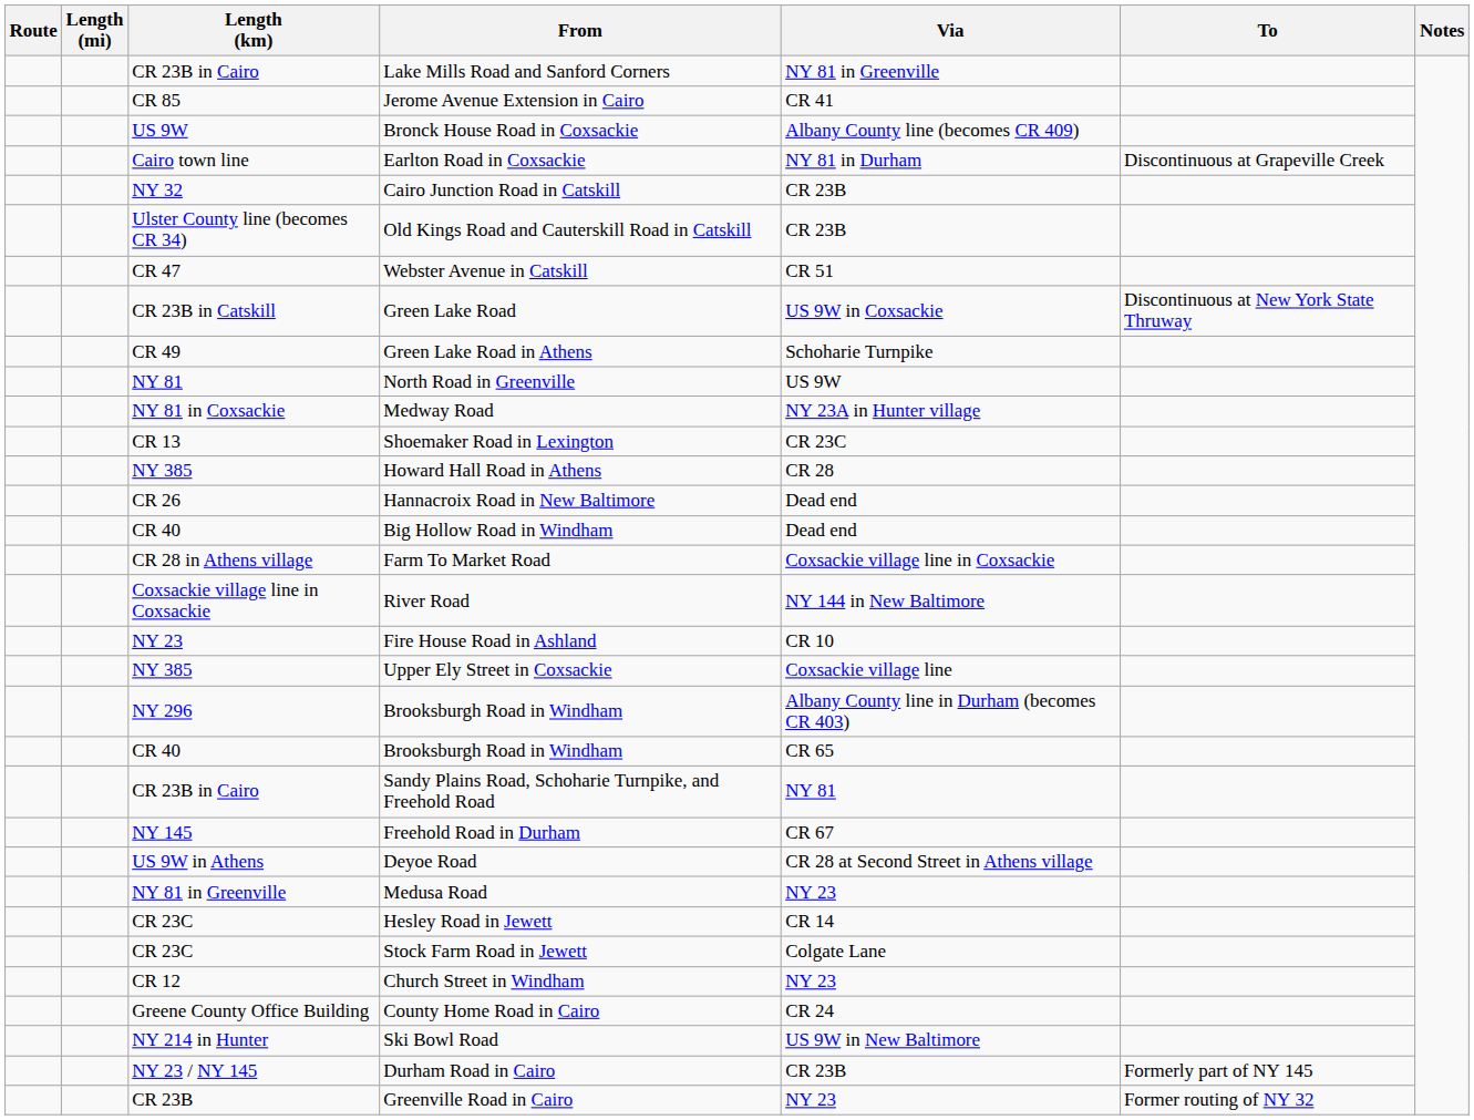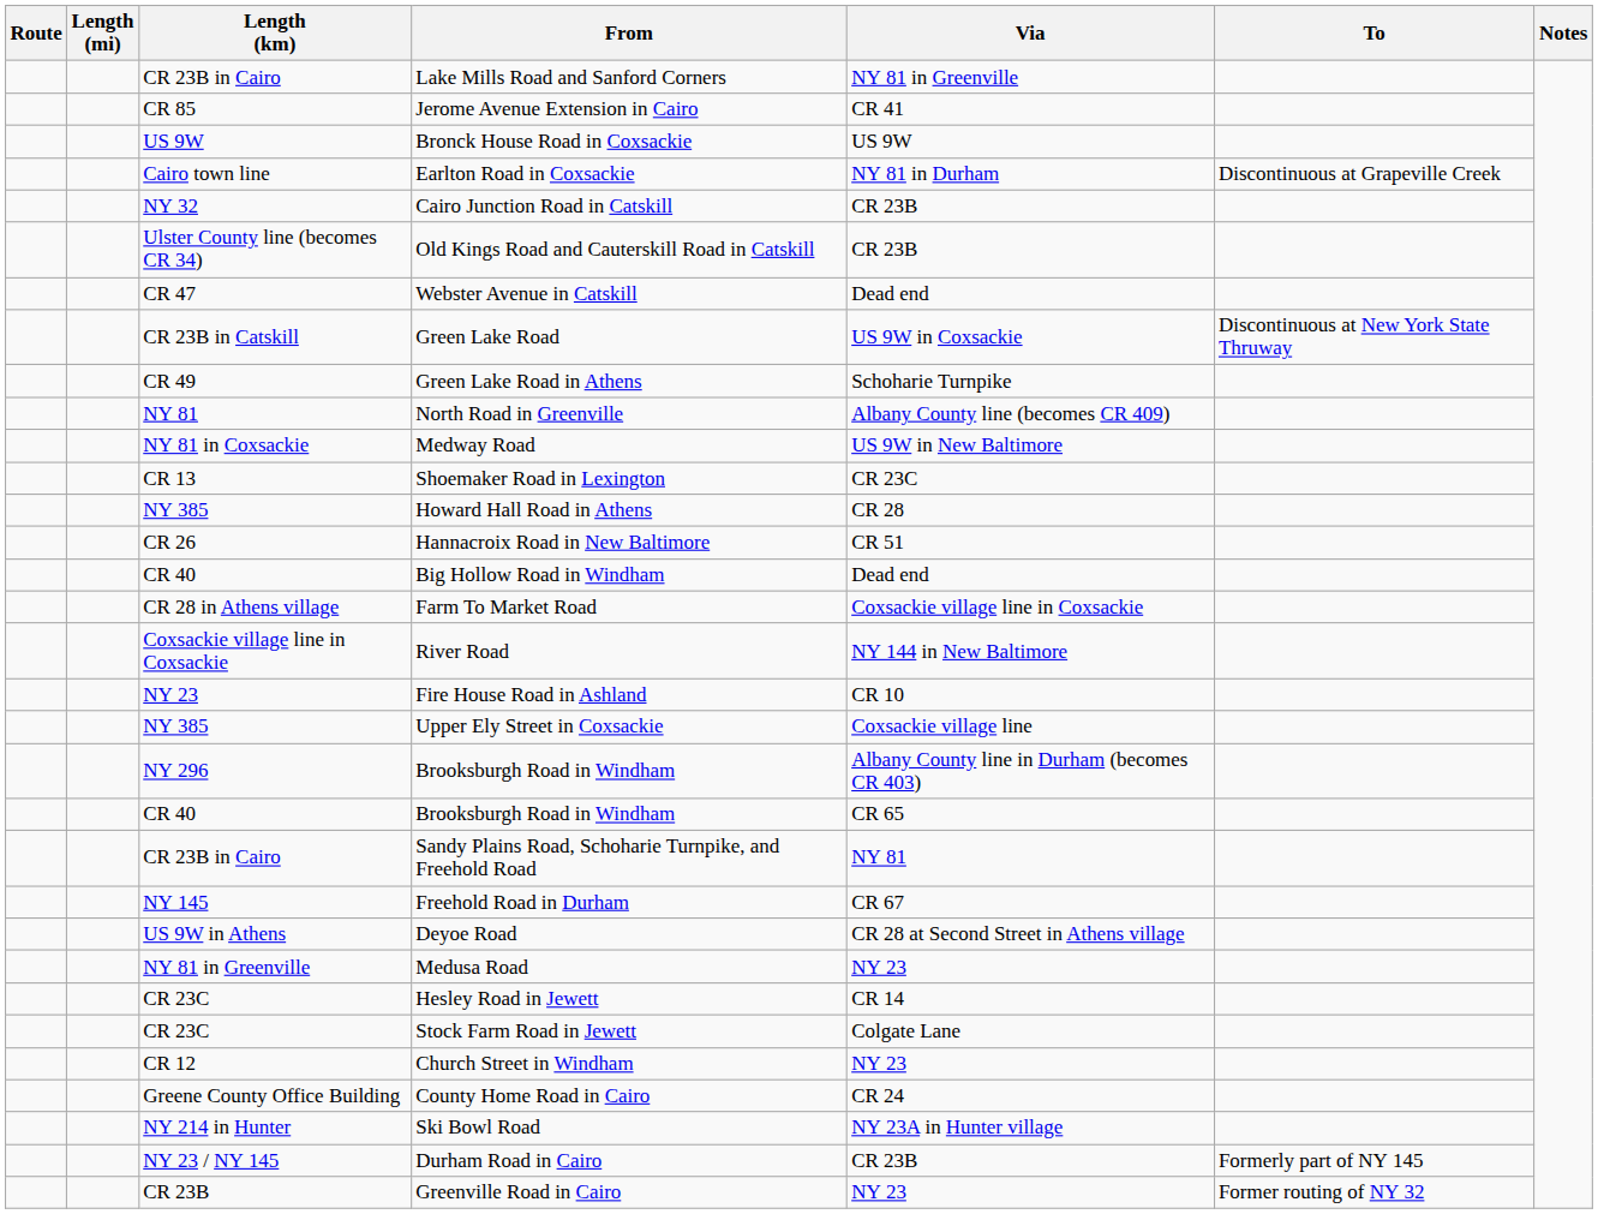Bronck House Road in Coxsackie | Via: Albany County line (becomes CR 409) -> US 9W
Webster Avenue in Catskill | Via: CR 51 -> Dead end
North Road in Greenville | Via: US 9W -> Albany County line (becomes CR 409)
Medway Road | Via: NY 23A in Hunter village -> US 9W in New Baltimore
Hannacroix Road in New Baltimore | Via: Dead end -> CR 51
Ski Bowl Road | Via: US 9W in New Baltimore -> NY 23A in Hunter village
